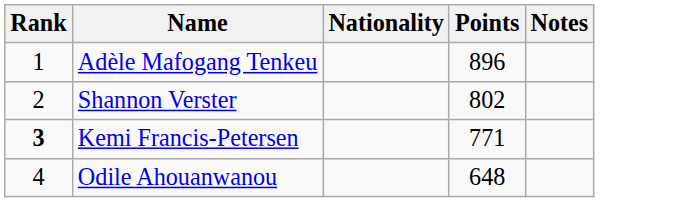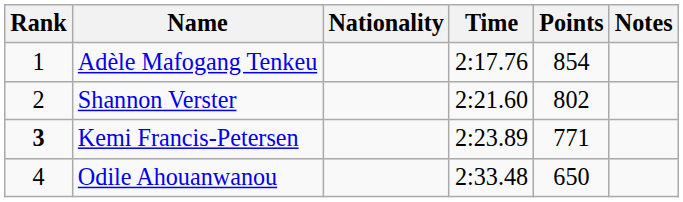+ column: Time | 2:17.76 | 2:21.60 | 2:23.89 | 2:33.48
Adèle Mafogang Tenkeu | Points: 896 -> 854
Odile Ahouanwanou | Points: 648 -> 650
